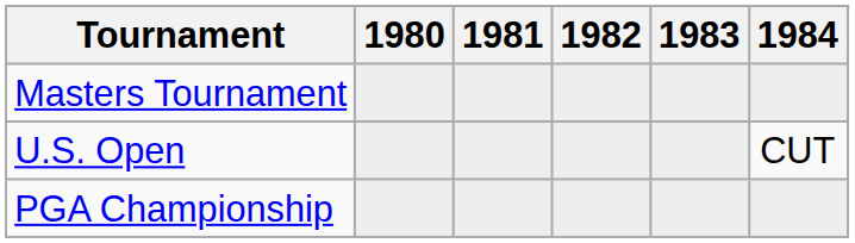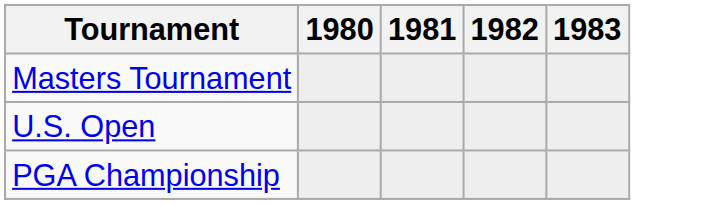- column: 1984 | CUT
